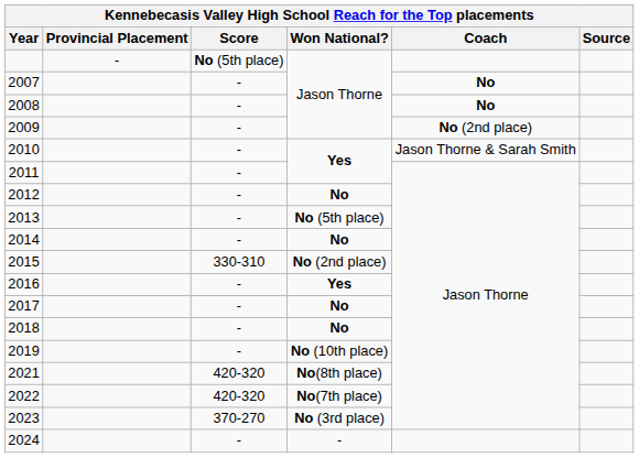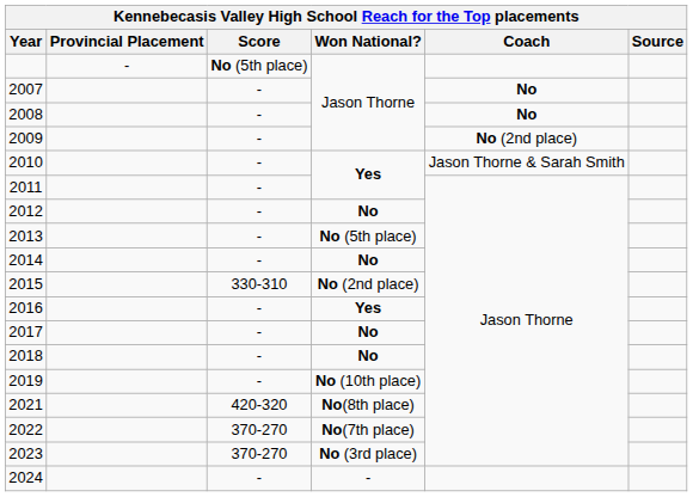2022 | Score: 420-320 -> 370-270
